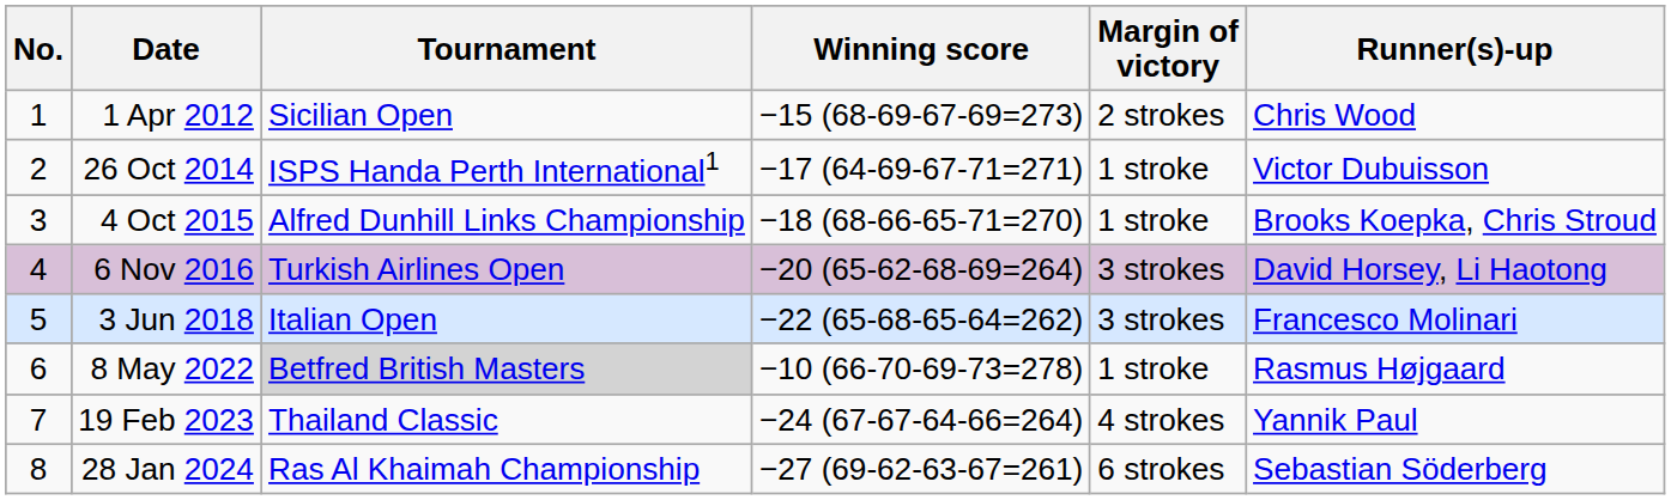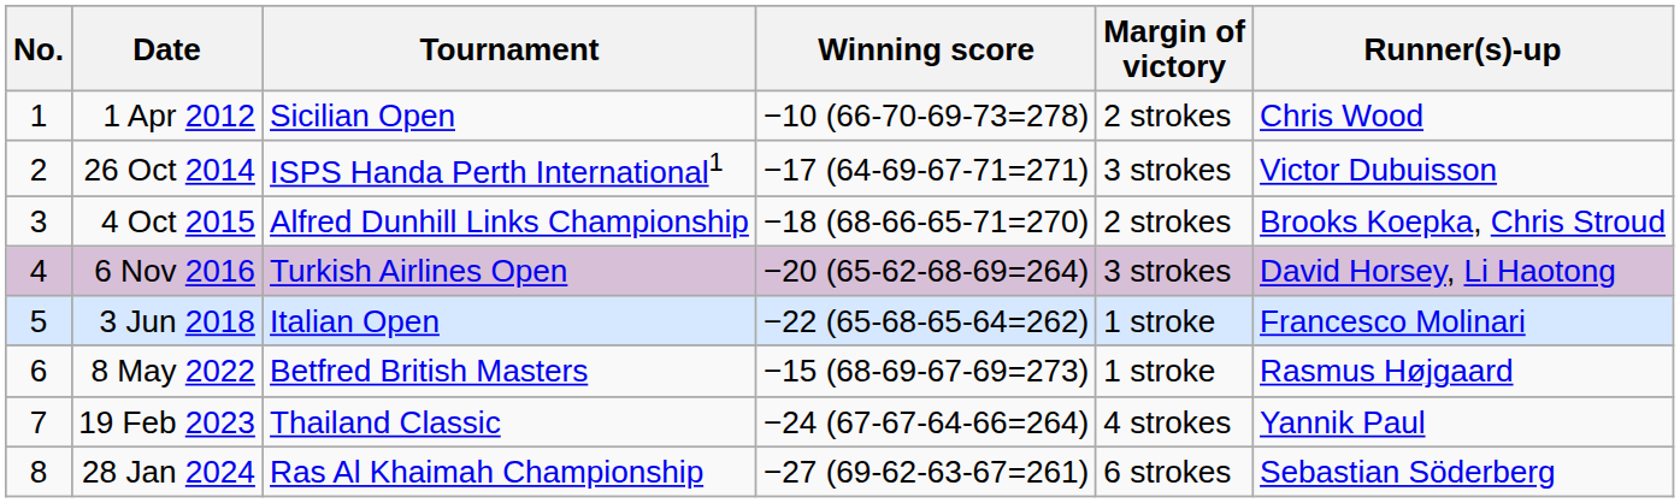1 Apr 2012 | Winning score: −15 (68-69-67-69=273) -> −10 (66-70-69-73=278)
26 Oct 2014 | Margin of victory: 1 stroke -> 3 strokes
4 Oct 2015 | Margin of victory: 1 stroke -> 2 strokes
3 Jun 2018 | Margin of victory: 3 strokes -> 1 stroke
8 May 2022 | Tournament: lightgrey background -> no background
8 May 2022 | Winning score: −10 (66-70-69-73=278) -> −15 (68-69-67-69=273)
